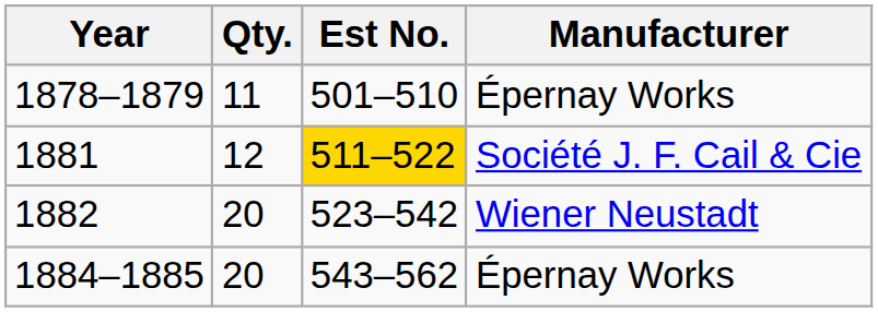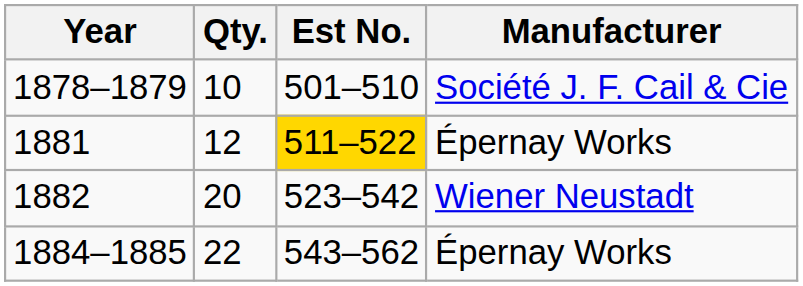1878–1879 | Qty.: 11 -> 10
1878–1879 | Manufacturer: Épernay Works -> Société J. F. Cail & Cie
1881 | Manufacturer: Société J. F. Cail & Cie -> Épernay Works
1884–1885 | Qty.: 20 -> 22
